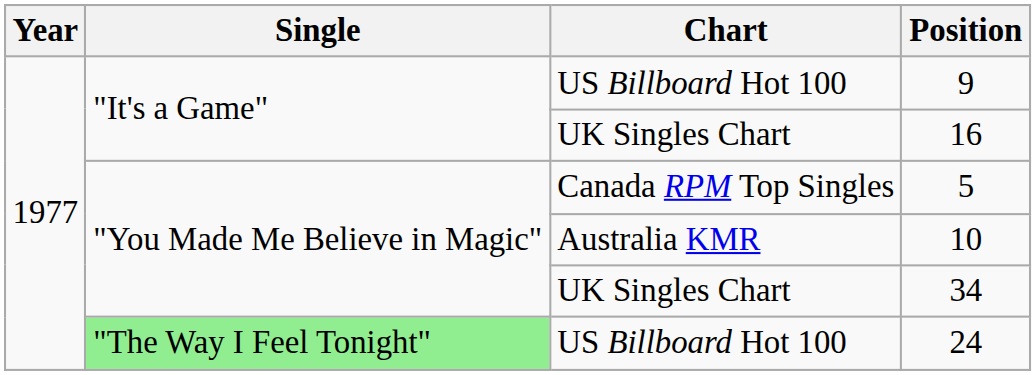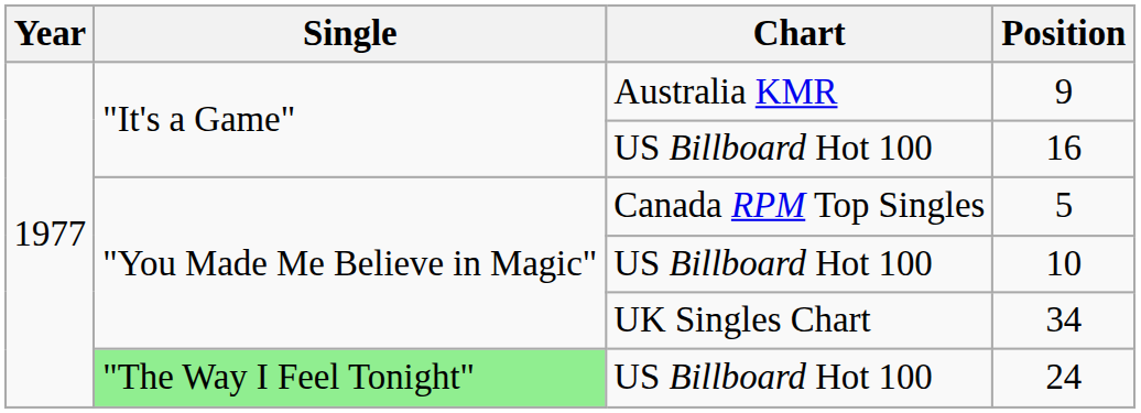9 | Chart: US Billboard Hot 100 -> Australia KMR
16 | Chart: UK Singles Chart -> US Billboard Hot 100
10 | Chart: Australia KMR -> US Billboard Hot 100
